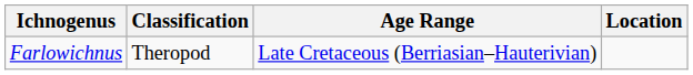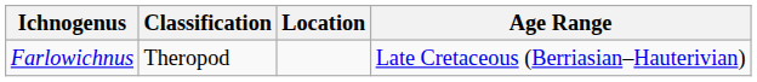columns swapped: Age Range <-> Location
